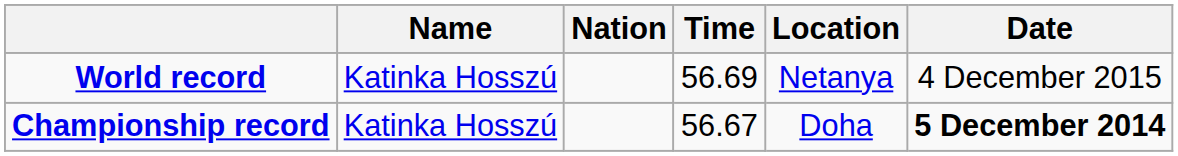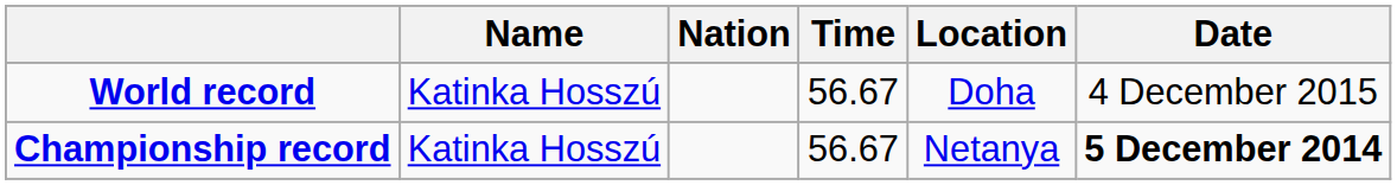World record | Time: 56.69 -> 56.67
World record | Location: Netanya -> Doha
Championship record | Location: Doha -> Netanya
